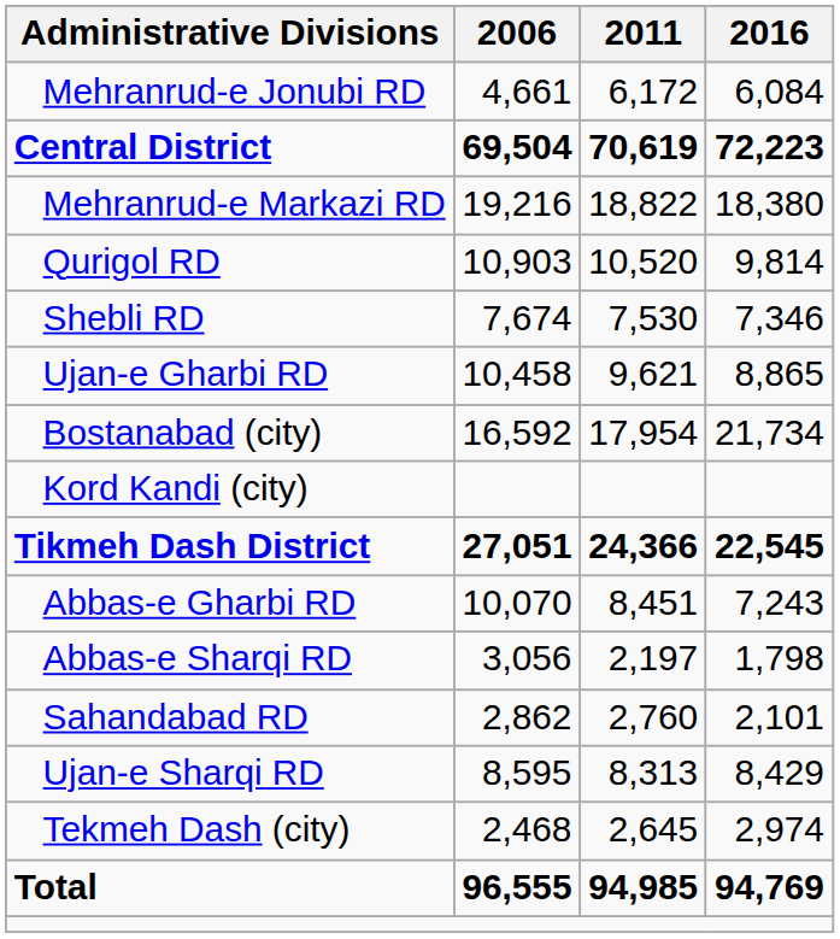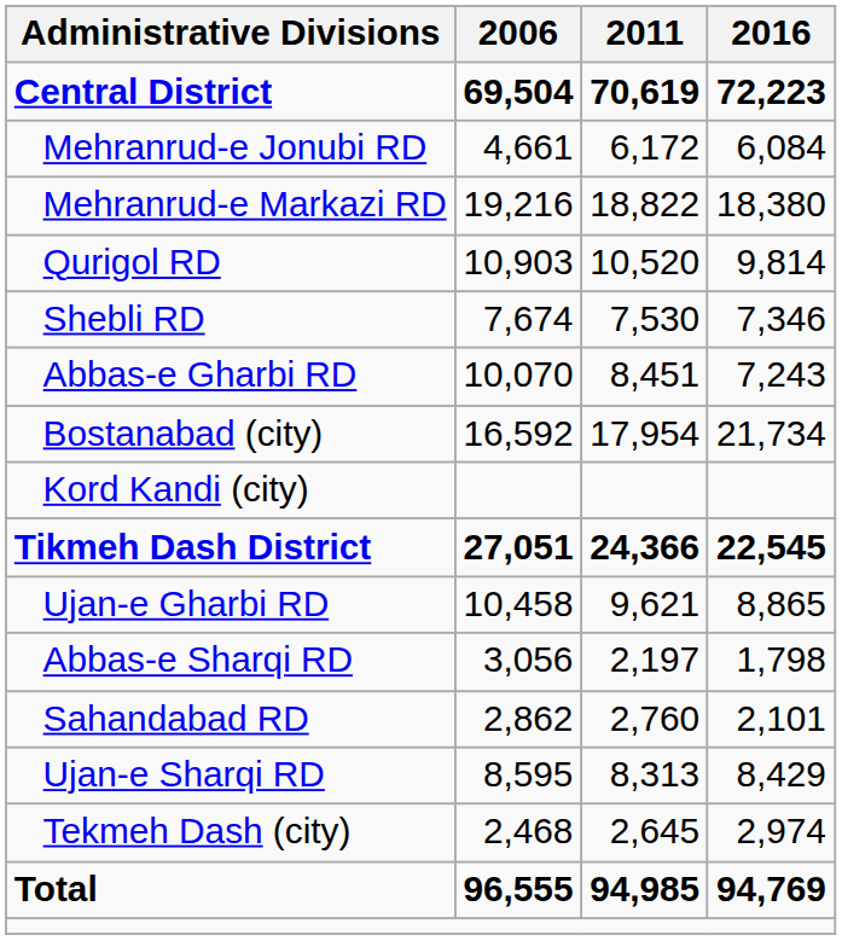rows swapped: Central District <-> Mehranrud-e Jonubi RD
rows swapped: Ujan-e Gharbi RD <-> Abbas-e Gharbi RD
